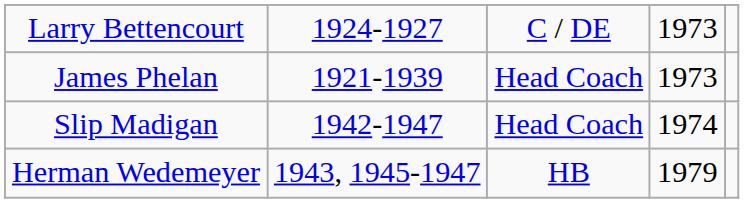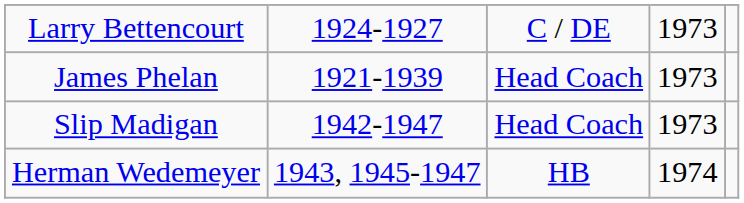Slip Madigan | column 4: 1974 -> 1973
Herman Wedemeyer | column 4: 1979 -> 1974
